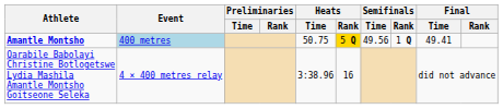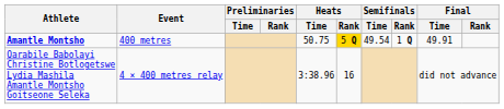Amantle Montsho | Event: lightblue background -> no background
Amantle Montsho | Semifinals / Time: 49.56 -> 49.54
Amantle Montsho | Final / Time: 49.41 -> 49.91
